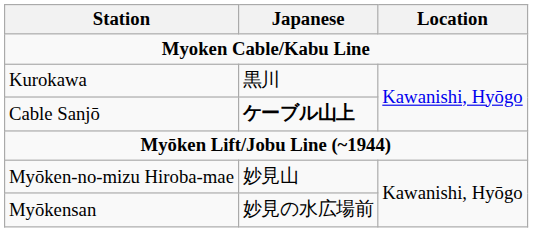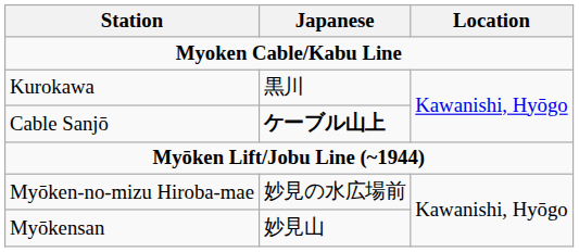Myōken-no-mizu Hiroba-mae | Japanese: 妙見山 -> 妙見の水広場前
Myōkensan | Japanese: 妙見の水広場前 -> 妙見山
